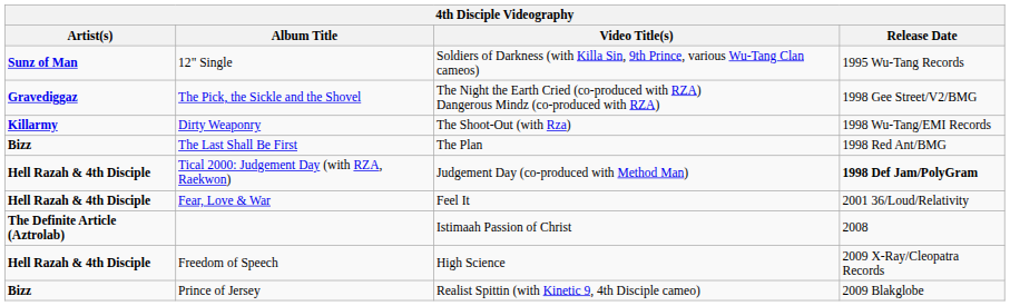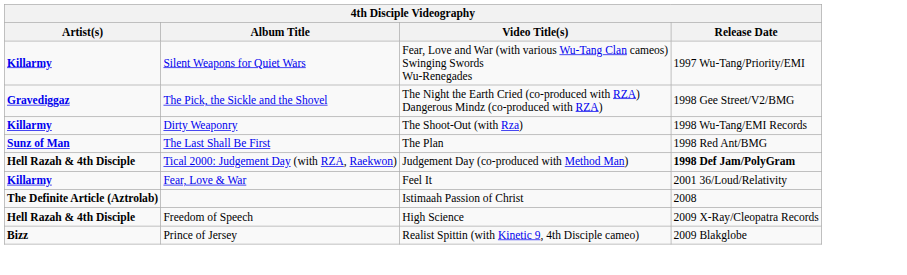- row: Sunz of Man | 12" Single | Soldiers of Darkness (with Killa Sin, 9th Prince, various Wu-Tang Clan cameos) | 1995 Wu-Tang Records
+ row: Killarmy | Silent Weapons for Quiet Wars | Fear, Love and War (with various Wu-Tang Clan cameos) Swinging Swords Wu-Renegades | 1997 Wu-Tang/Priority/EMI
The Last Shall Be First | Artist(s): Bizz -> Sunz of Man
Fear, Love & War | Artist(s): Hell Razah & 4th Disciple -> Killarmy
